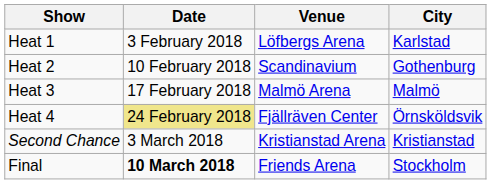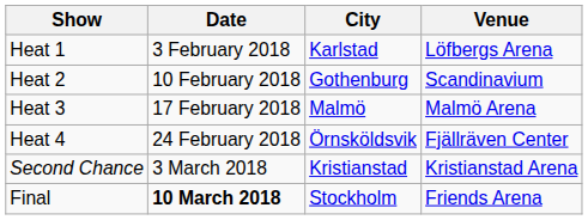columns swapped: City <-> Venue
Heat 4 | Date: khaki background -> no background
